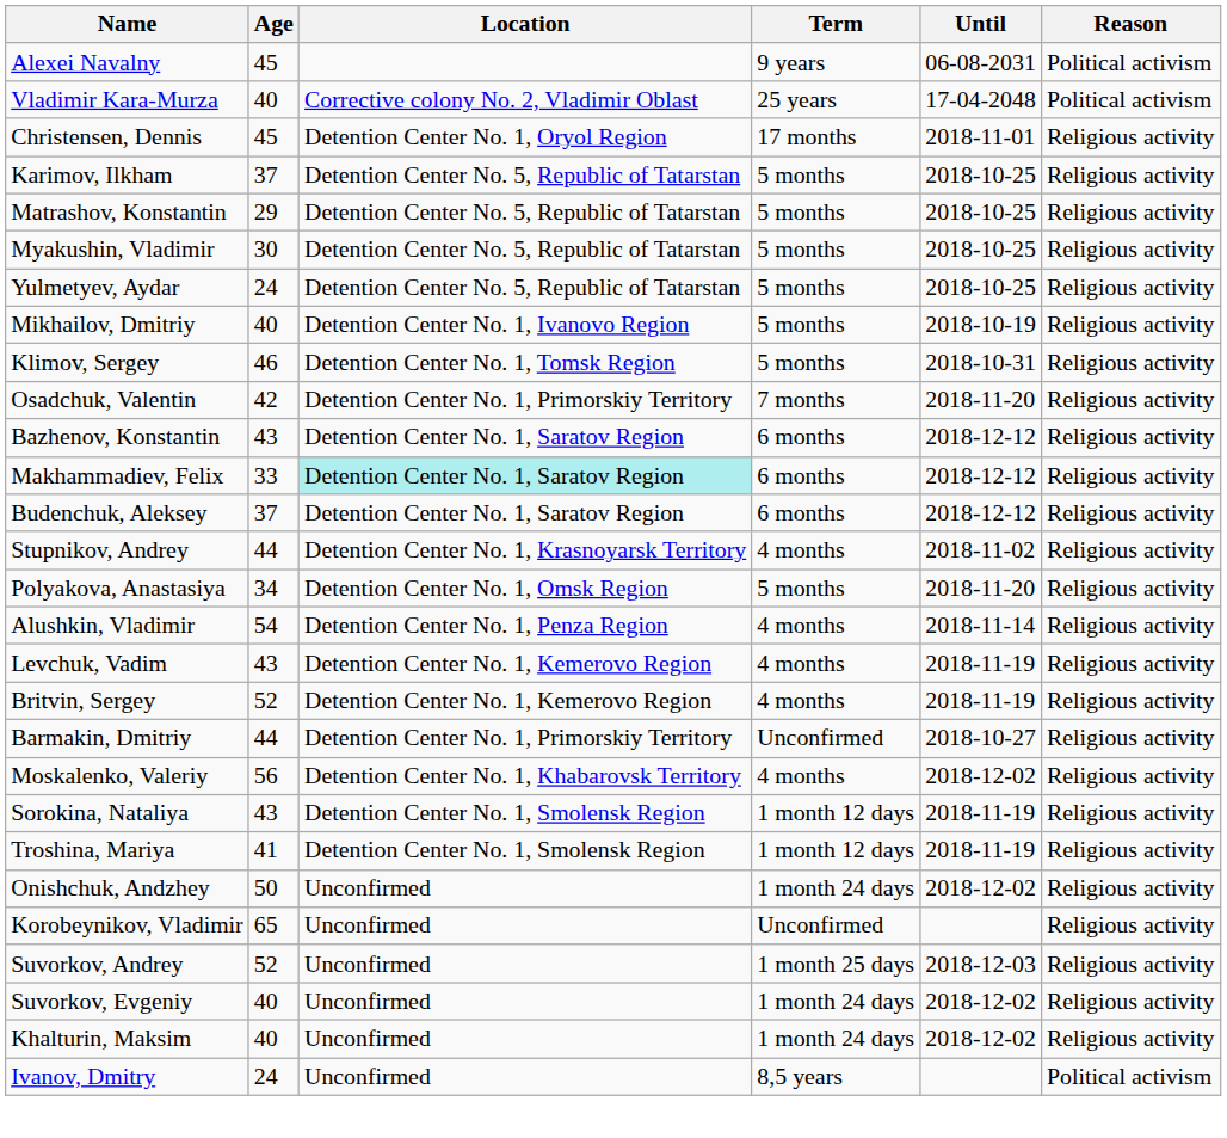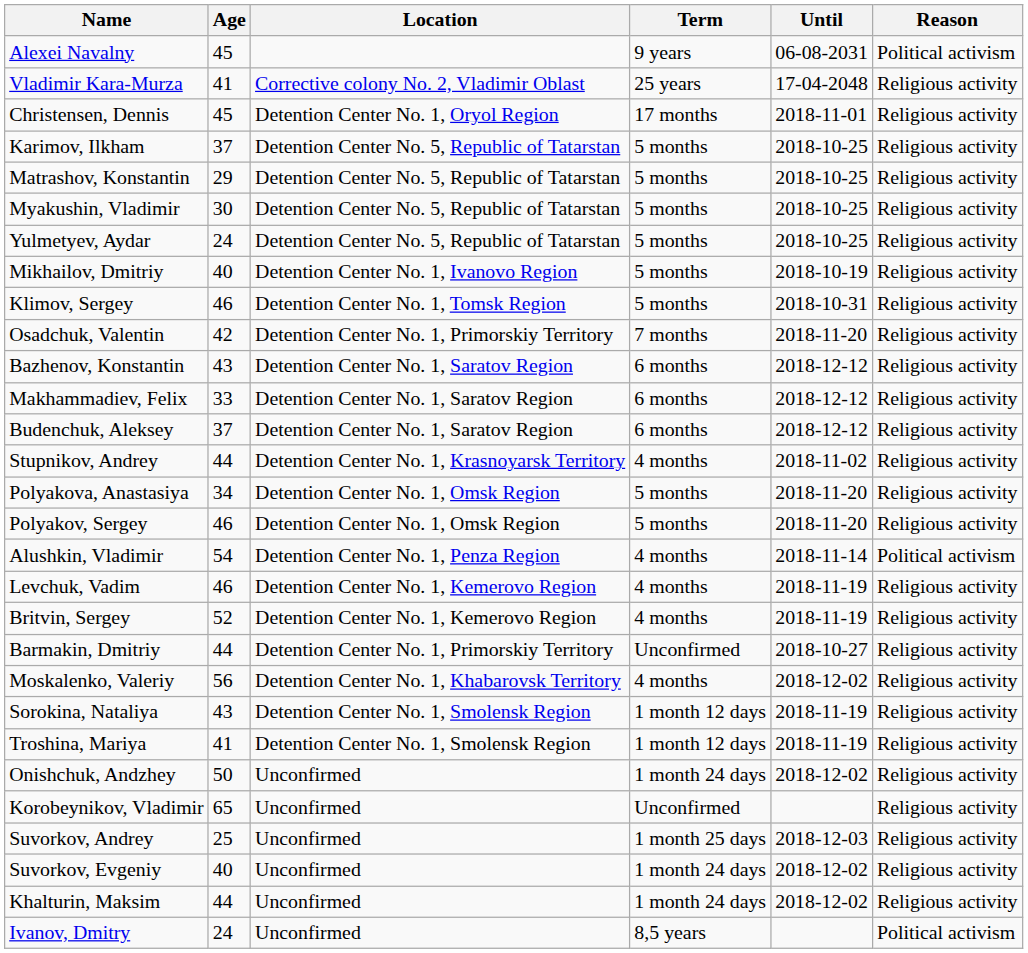Vladimir Kara-Murza | Age: 40 -> 41
Vladimir Kara-Murza | Reason: Political activism -> Religious activity
Makhammadiev, Felix | Location: paleturquoise background -> no background
+ row: Polyakov, Sergey | 46 | Detention Center No. 1, Omsk Region | 5 months | 2018-11-20 | Religious activity
Alushkin, Vladimir | Reason: Religious activity -> Political activism
Levchuk, Vadim | Age: 43 -> 46
Suvorkov, Andrey | Age: 52 -> 25
Khalturin, Maksim | Age: 40 -> 44
